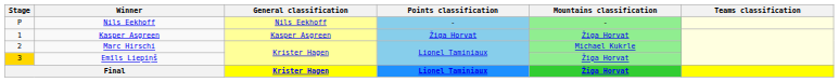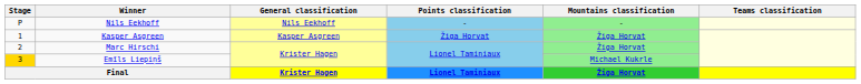Marc Hirschi | Mountains classification: Michael Kukrle -> Žiga Horvat
Emīls Liepiņš | Mountains classification: Žiga Horvat -> Michael Kukrle
